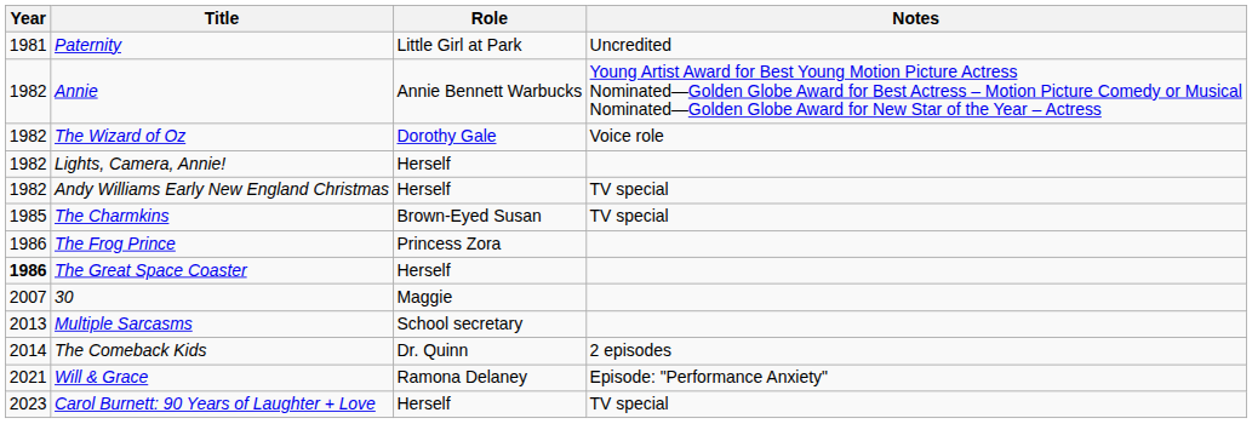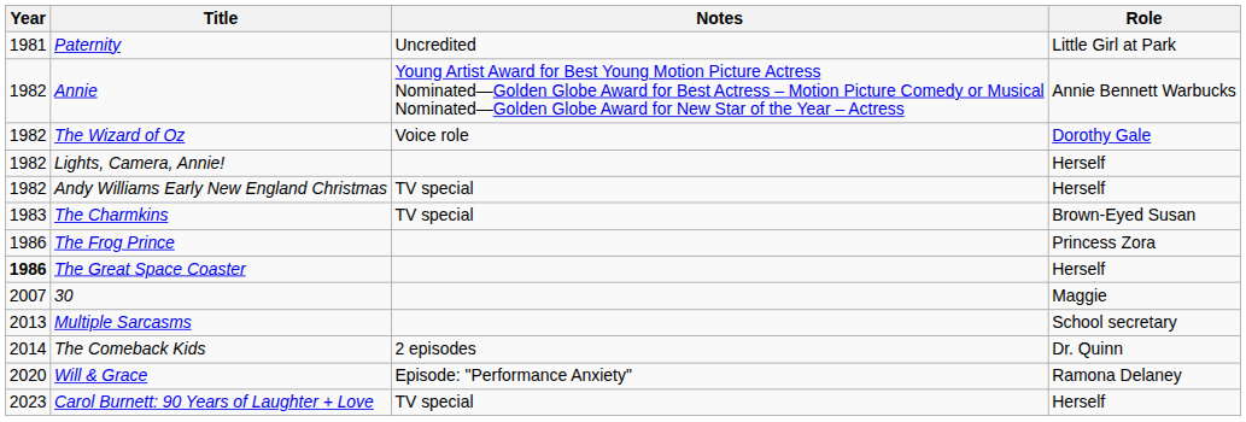columns swapped: Role <-> Notes
The Charmkins | Year: 1985 -> 1983
Will & Grace | Year: 2021 -> 2020
